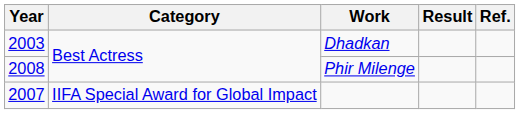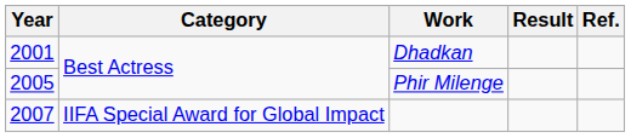Dhadkan | Year: 2003 -> 2001
Phir Milenge | Year: 2008 -> 2005
